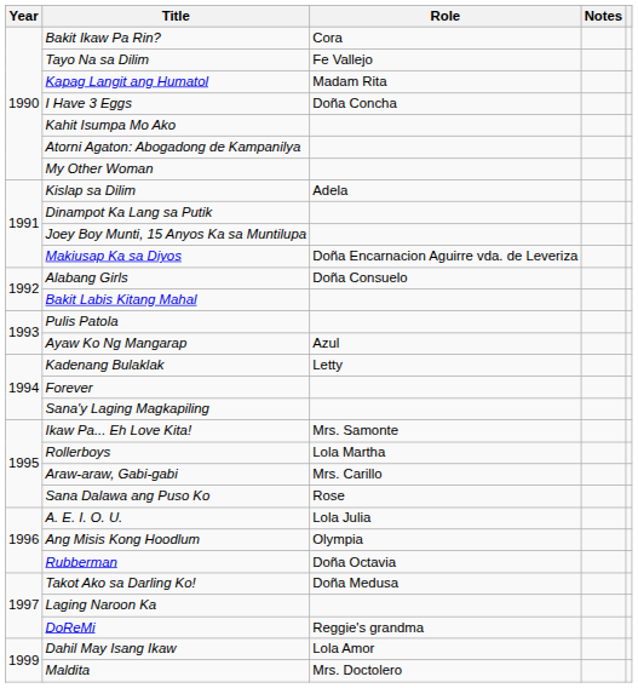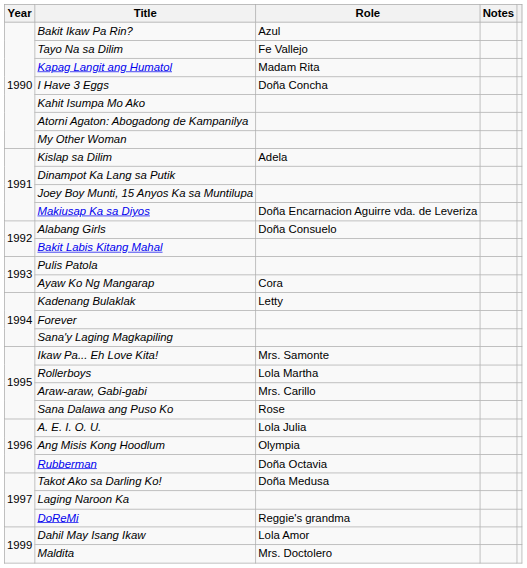Bakit Ikaw Pa Rin? | Role: Cora -> Azul
Ayaw Ko Ng Mangarap | Role: Azul -> Cora
